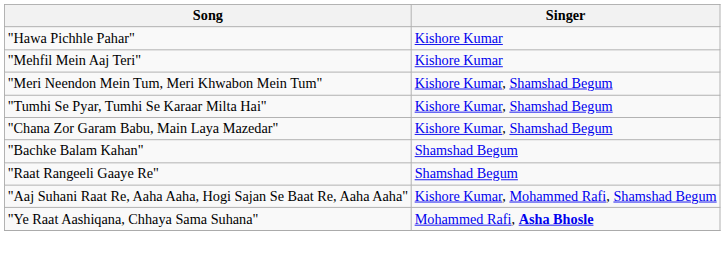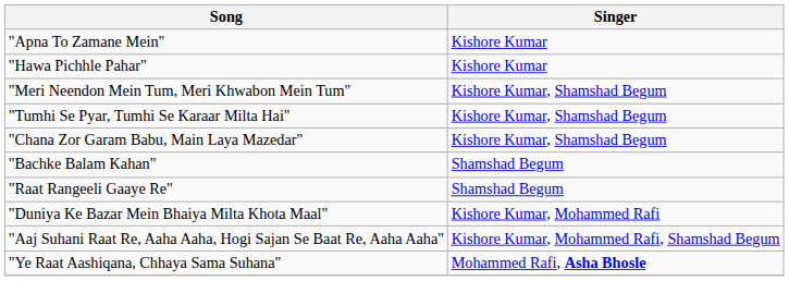+ row: "Apna To Zamane Mein" | Kishore Kumar
- row: "Mehfil Mein Aaj Teri" | Kishore Kumar
+ row: "Duniya Ke Bazar Mein Bhaiya Milta Khota Maal" | Kishore Kumar, Mohammed Rafi
